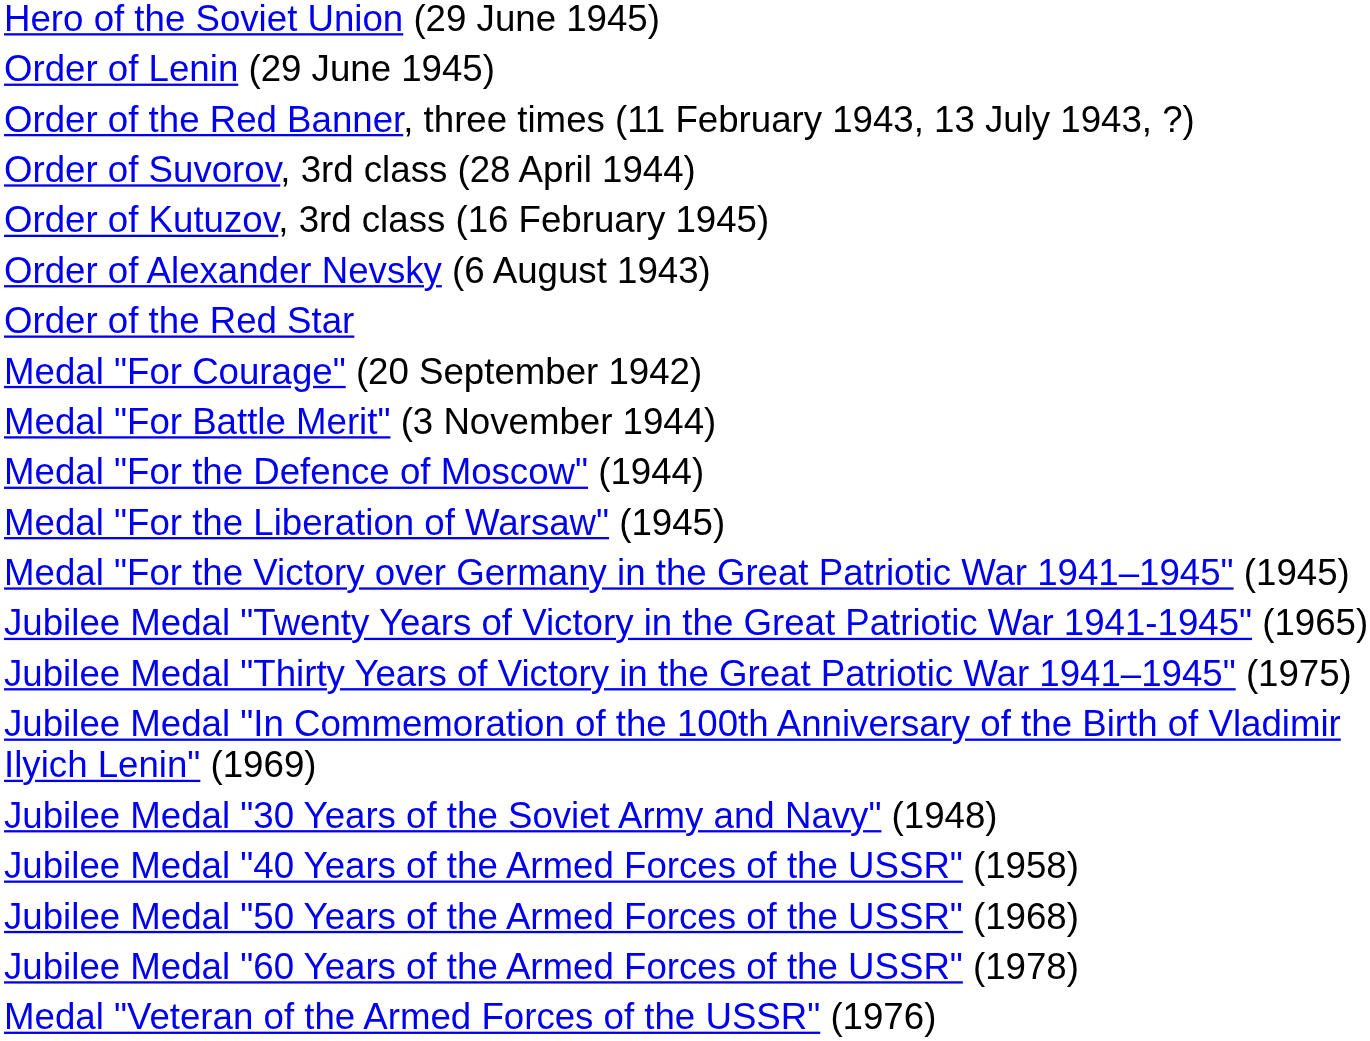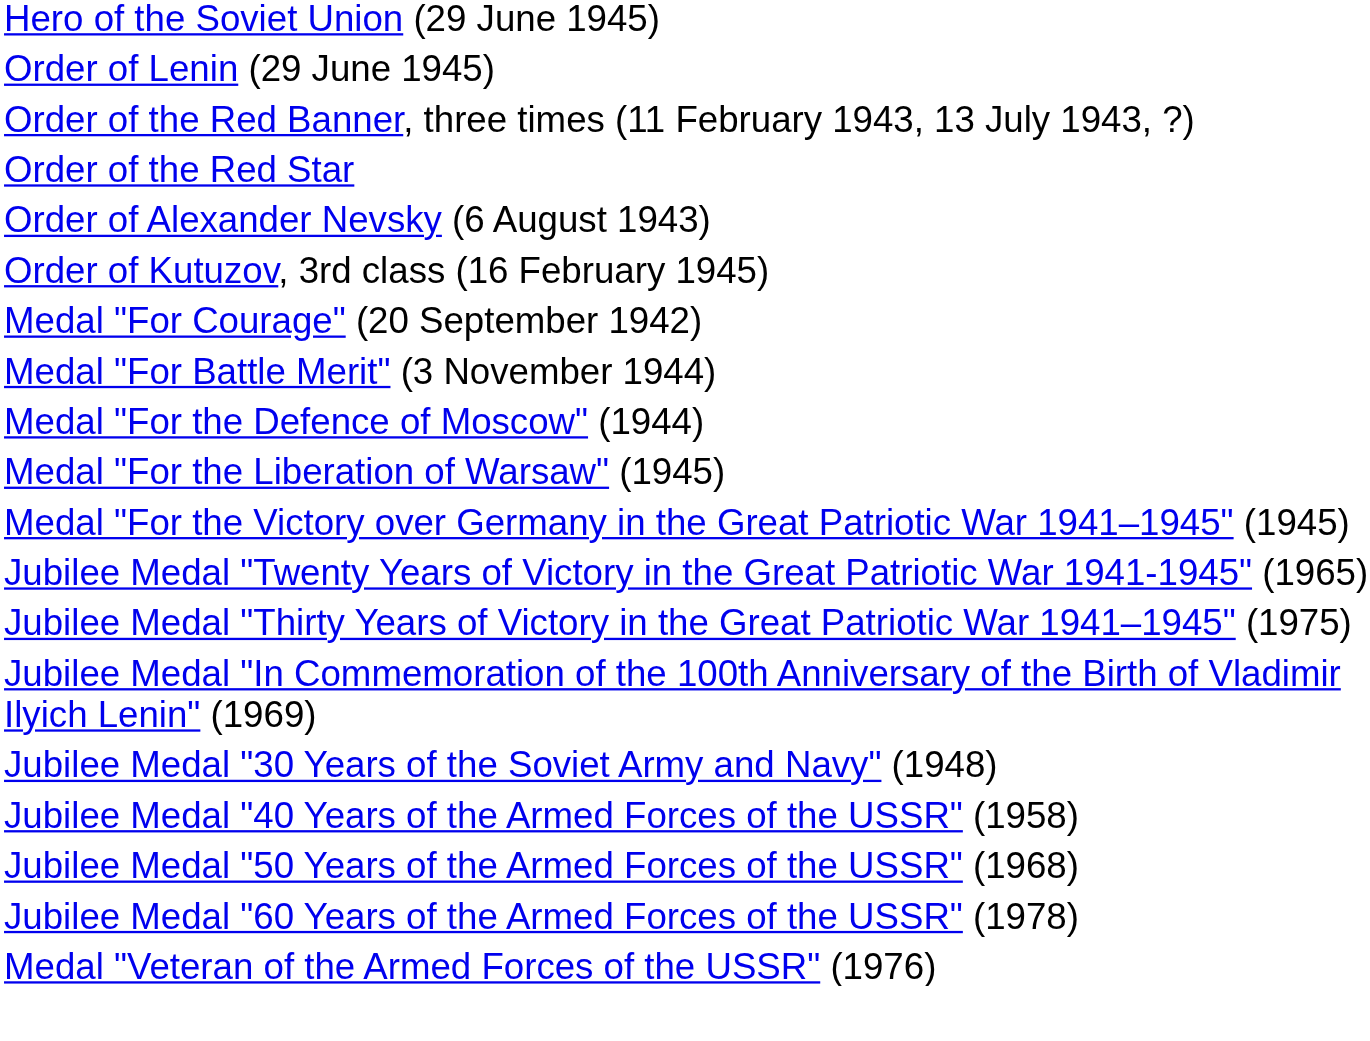- row: Order of Suvorov, 3rd class (28 April 1944)
rows swapped: Order of Kutuzov, 3rd class (16 February 1945) <-> Order of the Red Star
